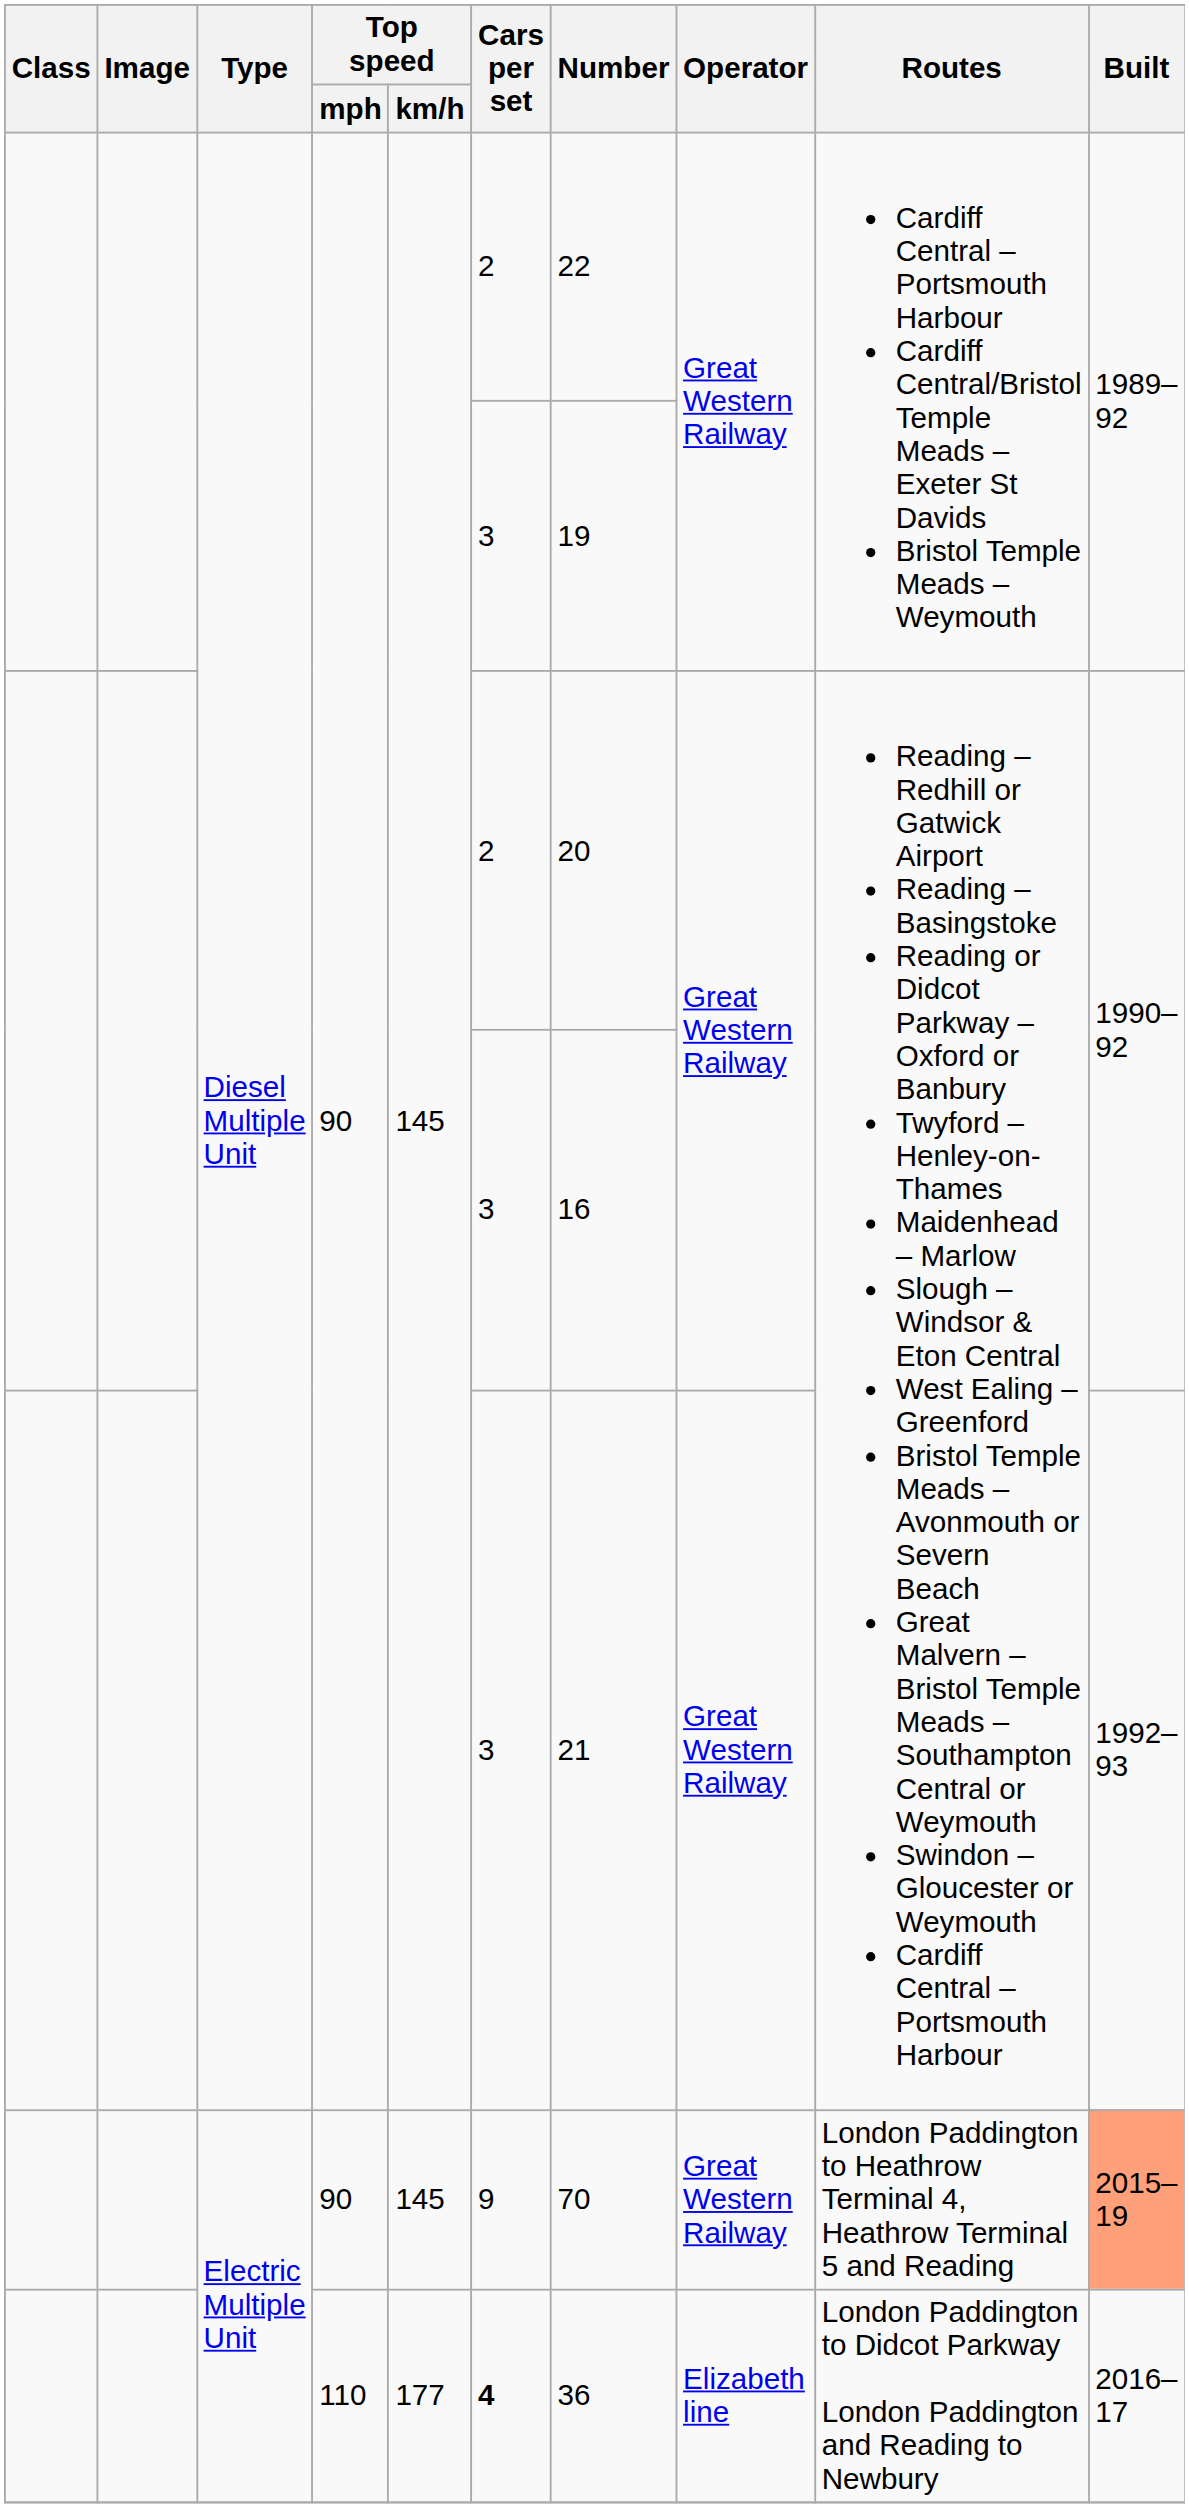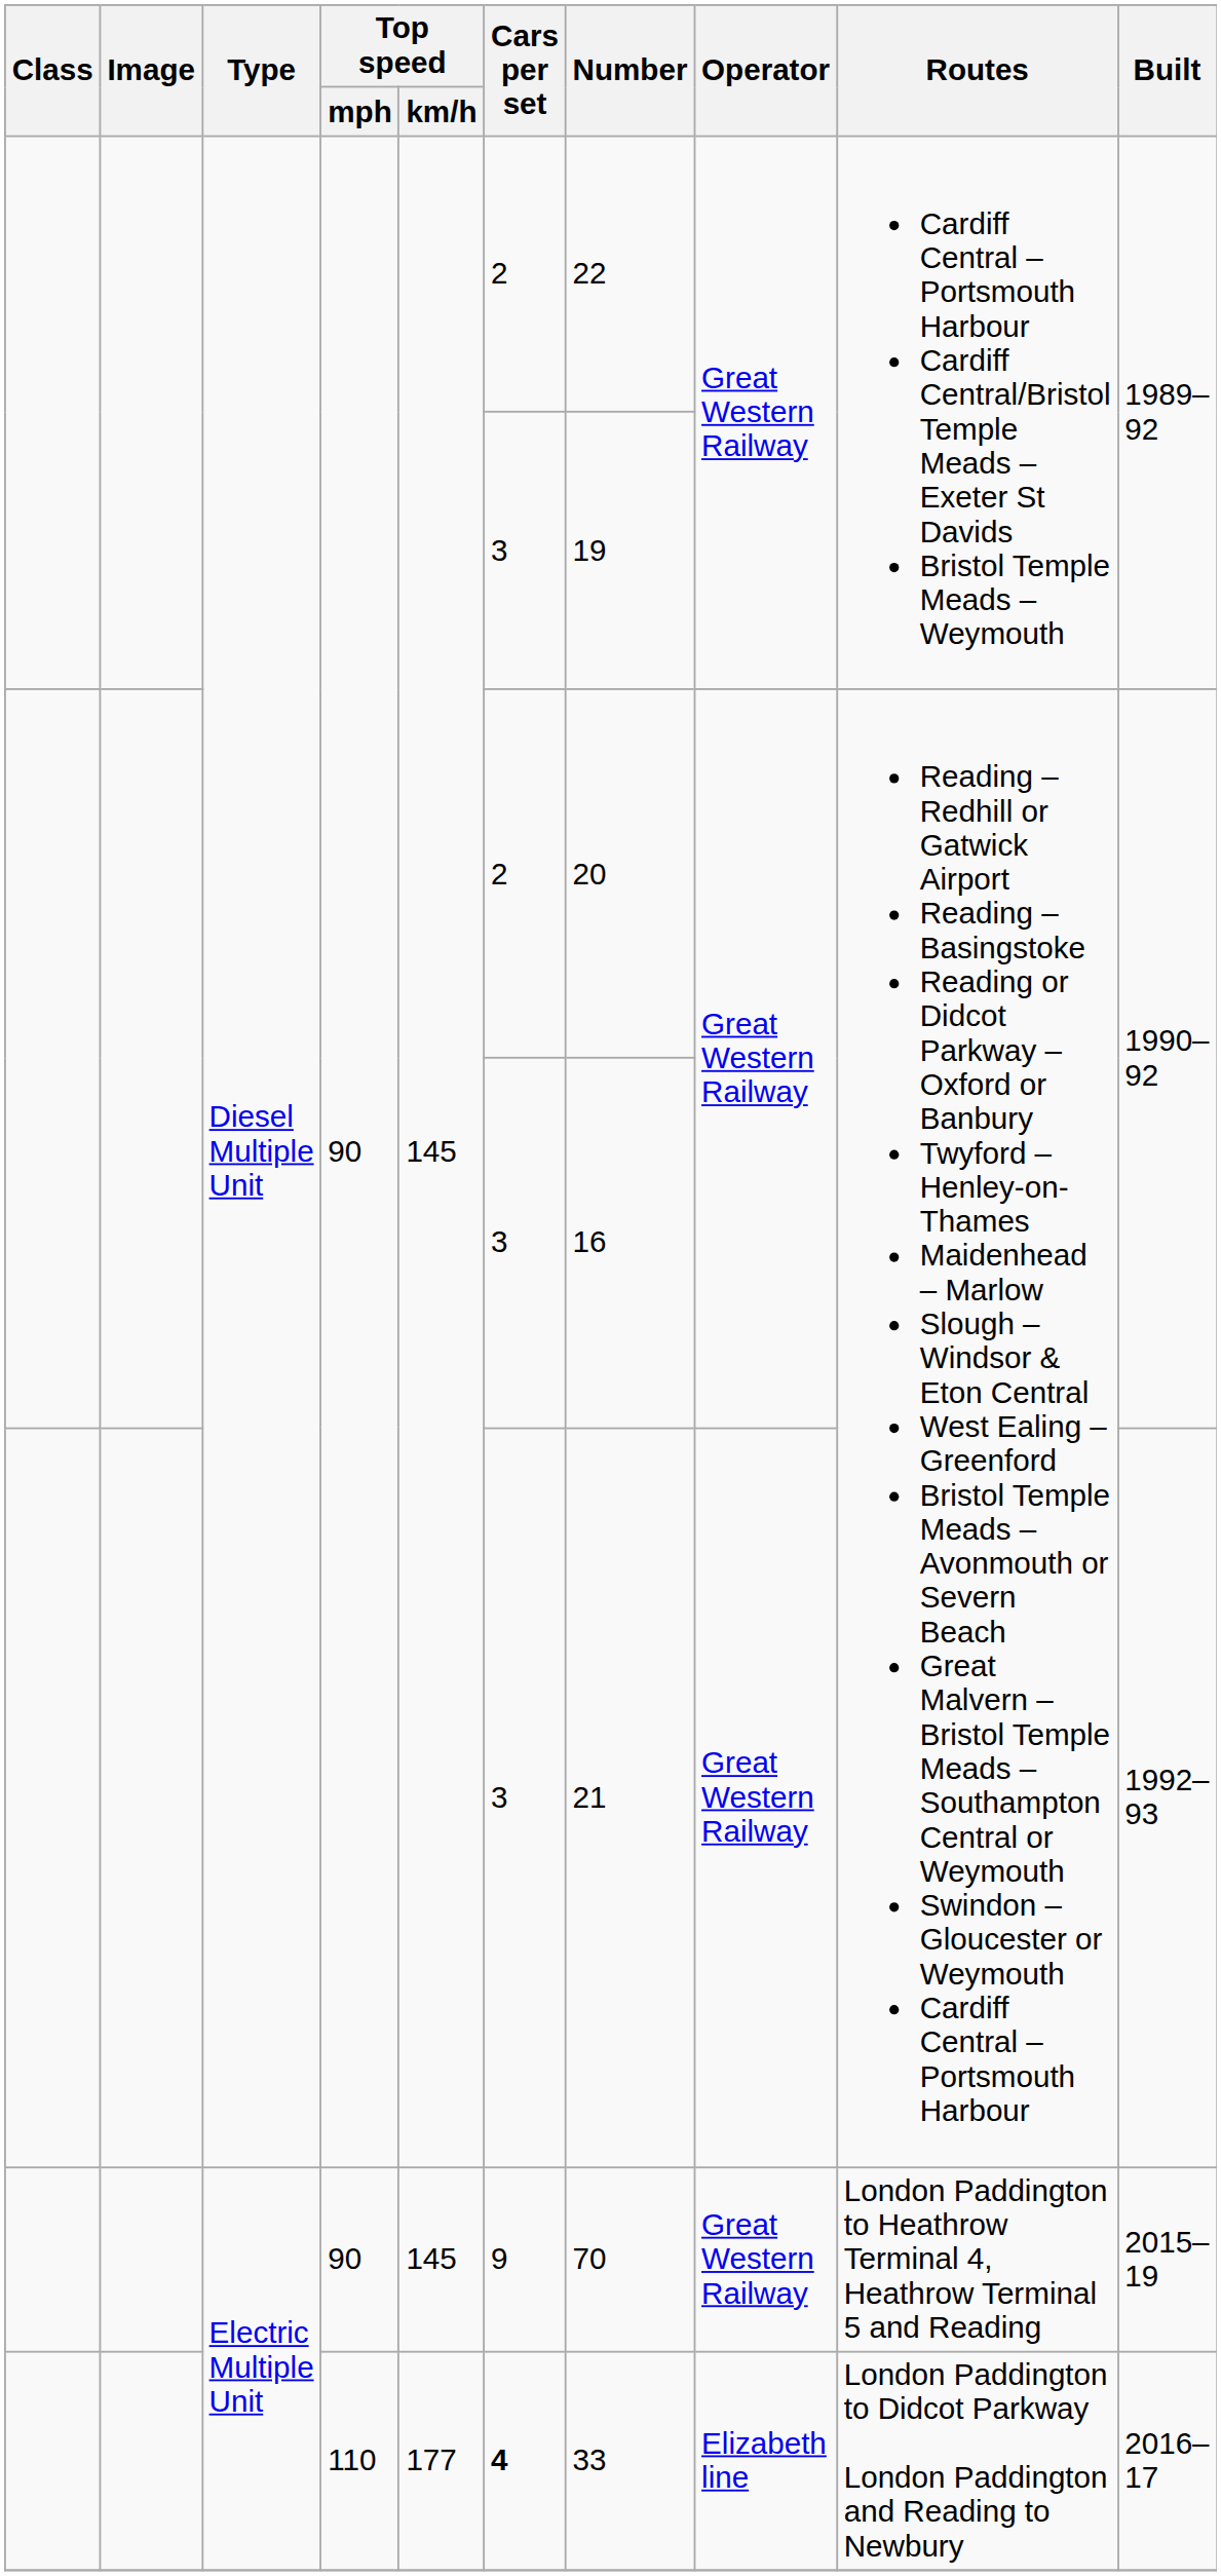Electric Multiple Unit / 90 | Built: lightsalmon background -> no background
Electric Multiple Unit / 110 | Number: 36 -> 33
